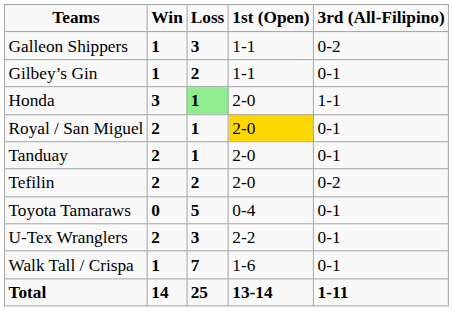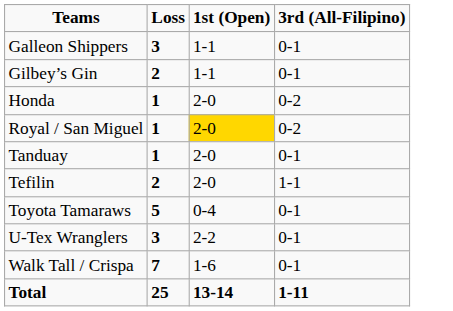- column: Win | 1 | 1 | 3 | 2 | 2 | 2 | 0 | 2 | 1 | 14
Galleon Shippers | 3rd (All-Filipino): 0-2 -> 0-1
Honda | Loss: lightgreen background -> no background
Honda | 3rd (All-Filipino): 1-1 -> 0-2
Royal / San Miguel | 3rd (All-Filipino): 0-1 -> 0-2
Tefilin | 3rd (All-Filipino): 0-2 -> 1-1
